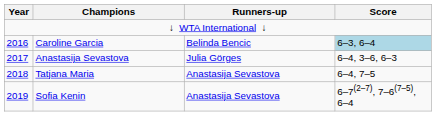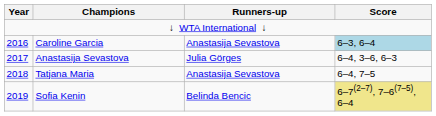Caroline Garcia | Runners-up: Belinda Bencic -> Anastasija Sevastova
Sofia Kenin | Runners-up: Anastasija Sevastova -> Belinda Bencic
Sofia Kenin | Score: no background -> khaki background
